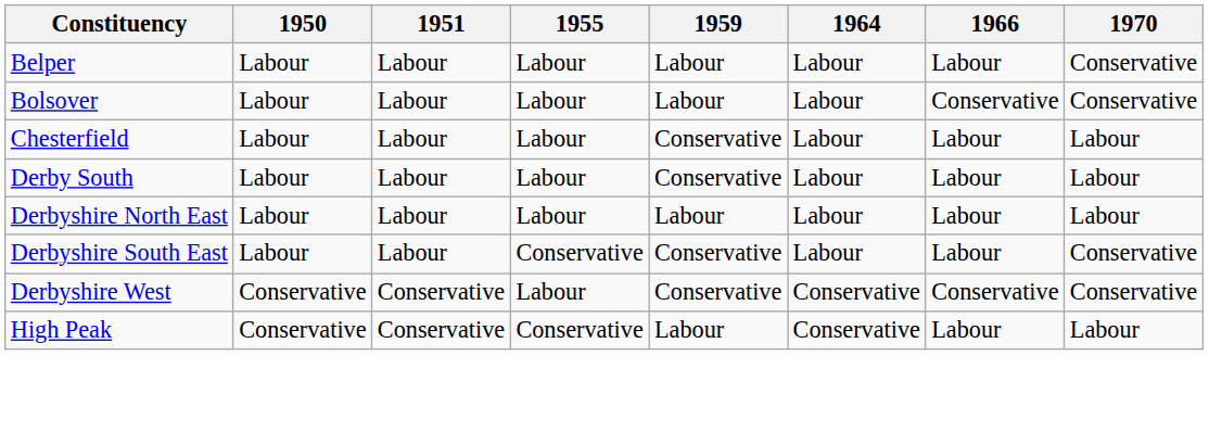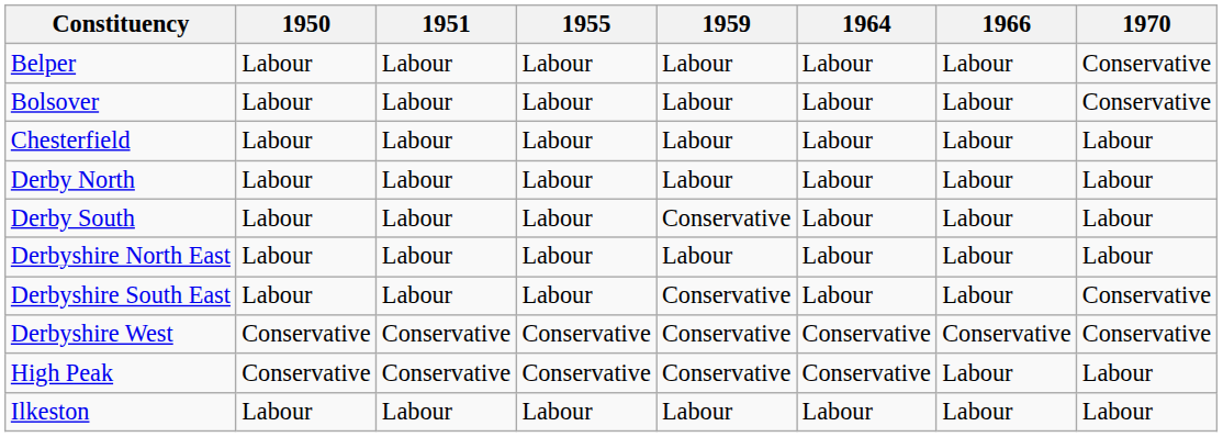Bolsover | 1966: Conservative -> Labour
Chesterfield | 1959: Conservative -> Labour
+ row: Derby North | Labour | Labour | Labour | Labour | Labour | Labour | Labour
Derbyshire South East | 1955: Conservative -> Labour
Derbyshire West | 1955: Labour -> Conservative
High Peak | 1959: Labour -> Conservative
+ row: Ilkeston | Labour | Labour | Labour | Labour | Labour | Labour | Labour
